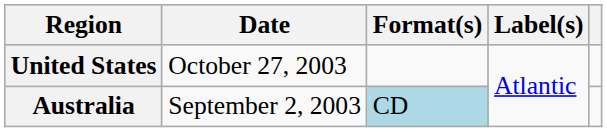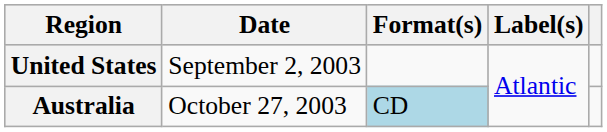United States | Date: October 27, 2003 -> September 2, 2003
Australia | Date: September 2, 2003 -> October 27, 2003
